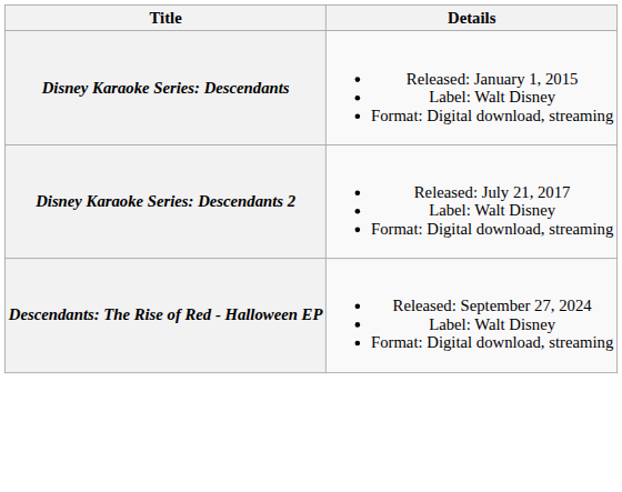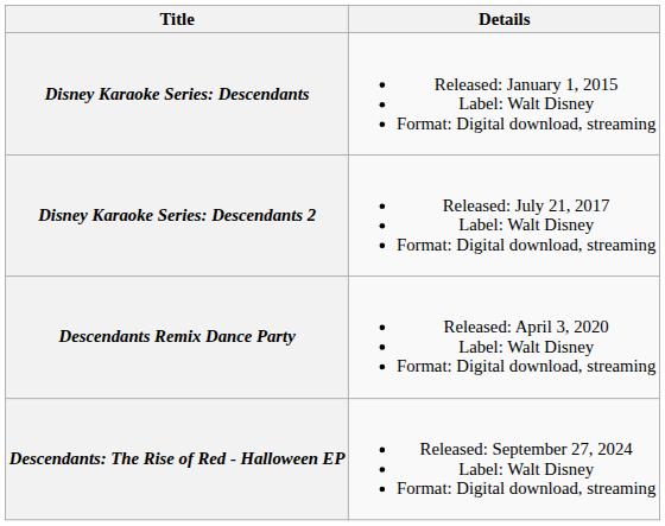+ row: Descendants Remix Dance Party | Released: April 3, 2020 Label: Walt Disney Format: Digital download, streaming
